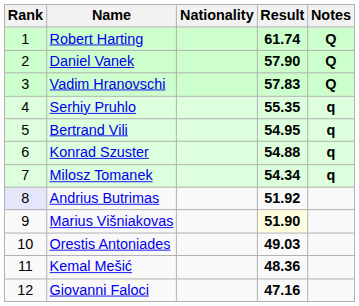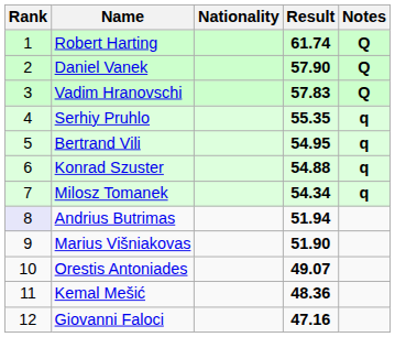Andrius Butrimas | Result: 51.92 -> 51.94
Marius Višniakovas | Result: lightyellow background -> no background
Orestis Antoniades | Result: 49.03 -> 49.07
